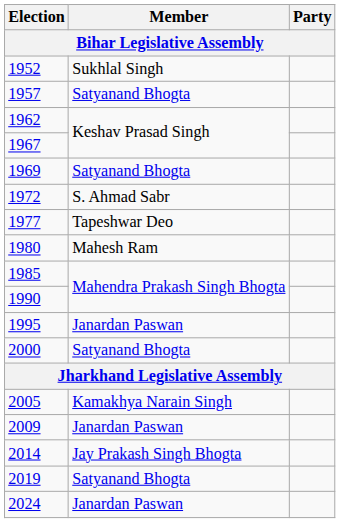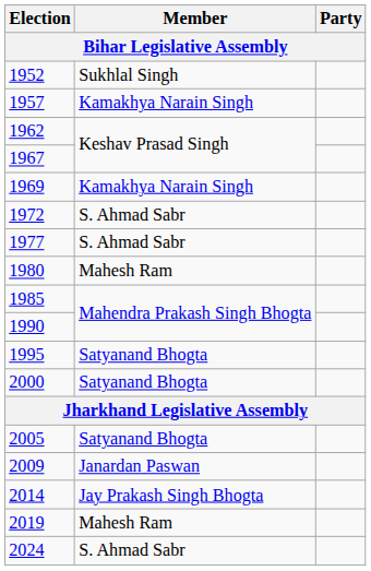1957 | Member: Satyanand Bhogta -> Kamakhya Narain Singh
1969 | Member: Satyanand Bhogta -> Kamakhya Narain Singh
1977 | Member: Tapeshwar Deo -> S. Ahmad Sabr
1995 | Member: Janardan Paswan -> Satyanand Bhogta
2005 | Member: Kamakhya Narain Singh -> Satyanand Bhogta
2019 | Member: Satyanand Bhogta -> Mahesh Ram
2024 | Member: Janardan Paswan -> S. Ahmad Sabr
